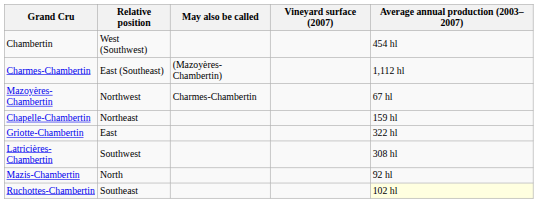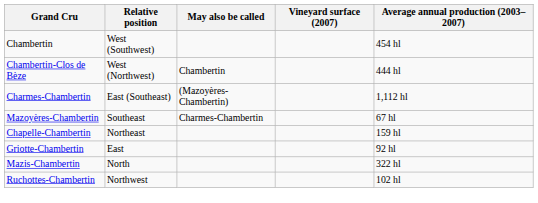+ row: Chambertin-Clos de Bèze | West (Northwest) | Chambertin | 444 hl
Mazoyères-Chambertin | Relative position: Northwest -> Southeast
Griotte-Chambertin | Average annual production (2003–2007): 322 hl -> 92 hl
- row: Latricières-Chambertin | Southwest | 308 hl
Mazis-Chambertin | Average annual production (2003–2007): 92 hl -> 322 hl
Ruchottes-Chambertin | Relative position: Southeast -> Northwest
Ruchottes-Chambertin | Average annual production (2003–2007): lightyellow background -> no background
